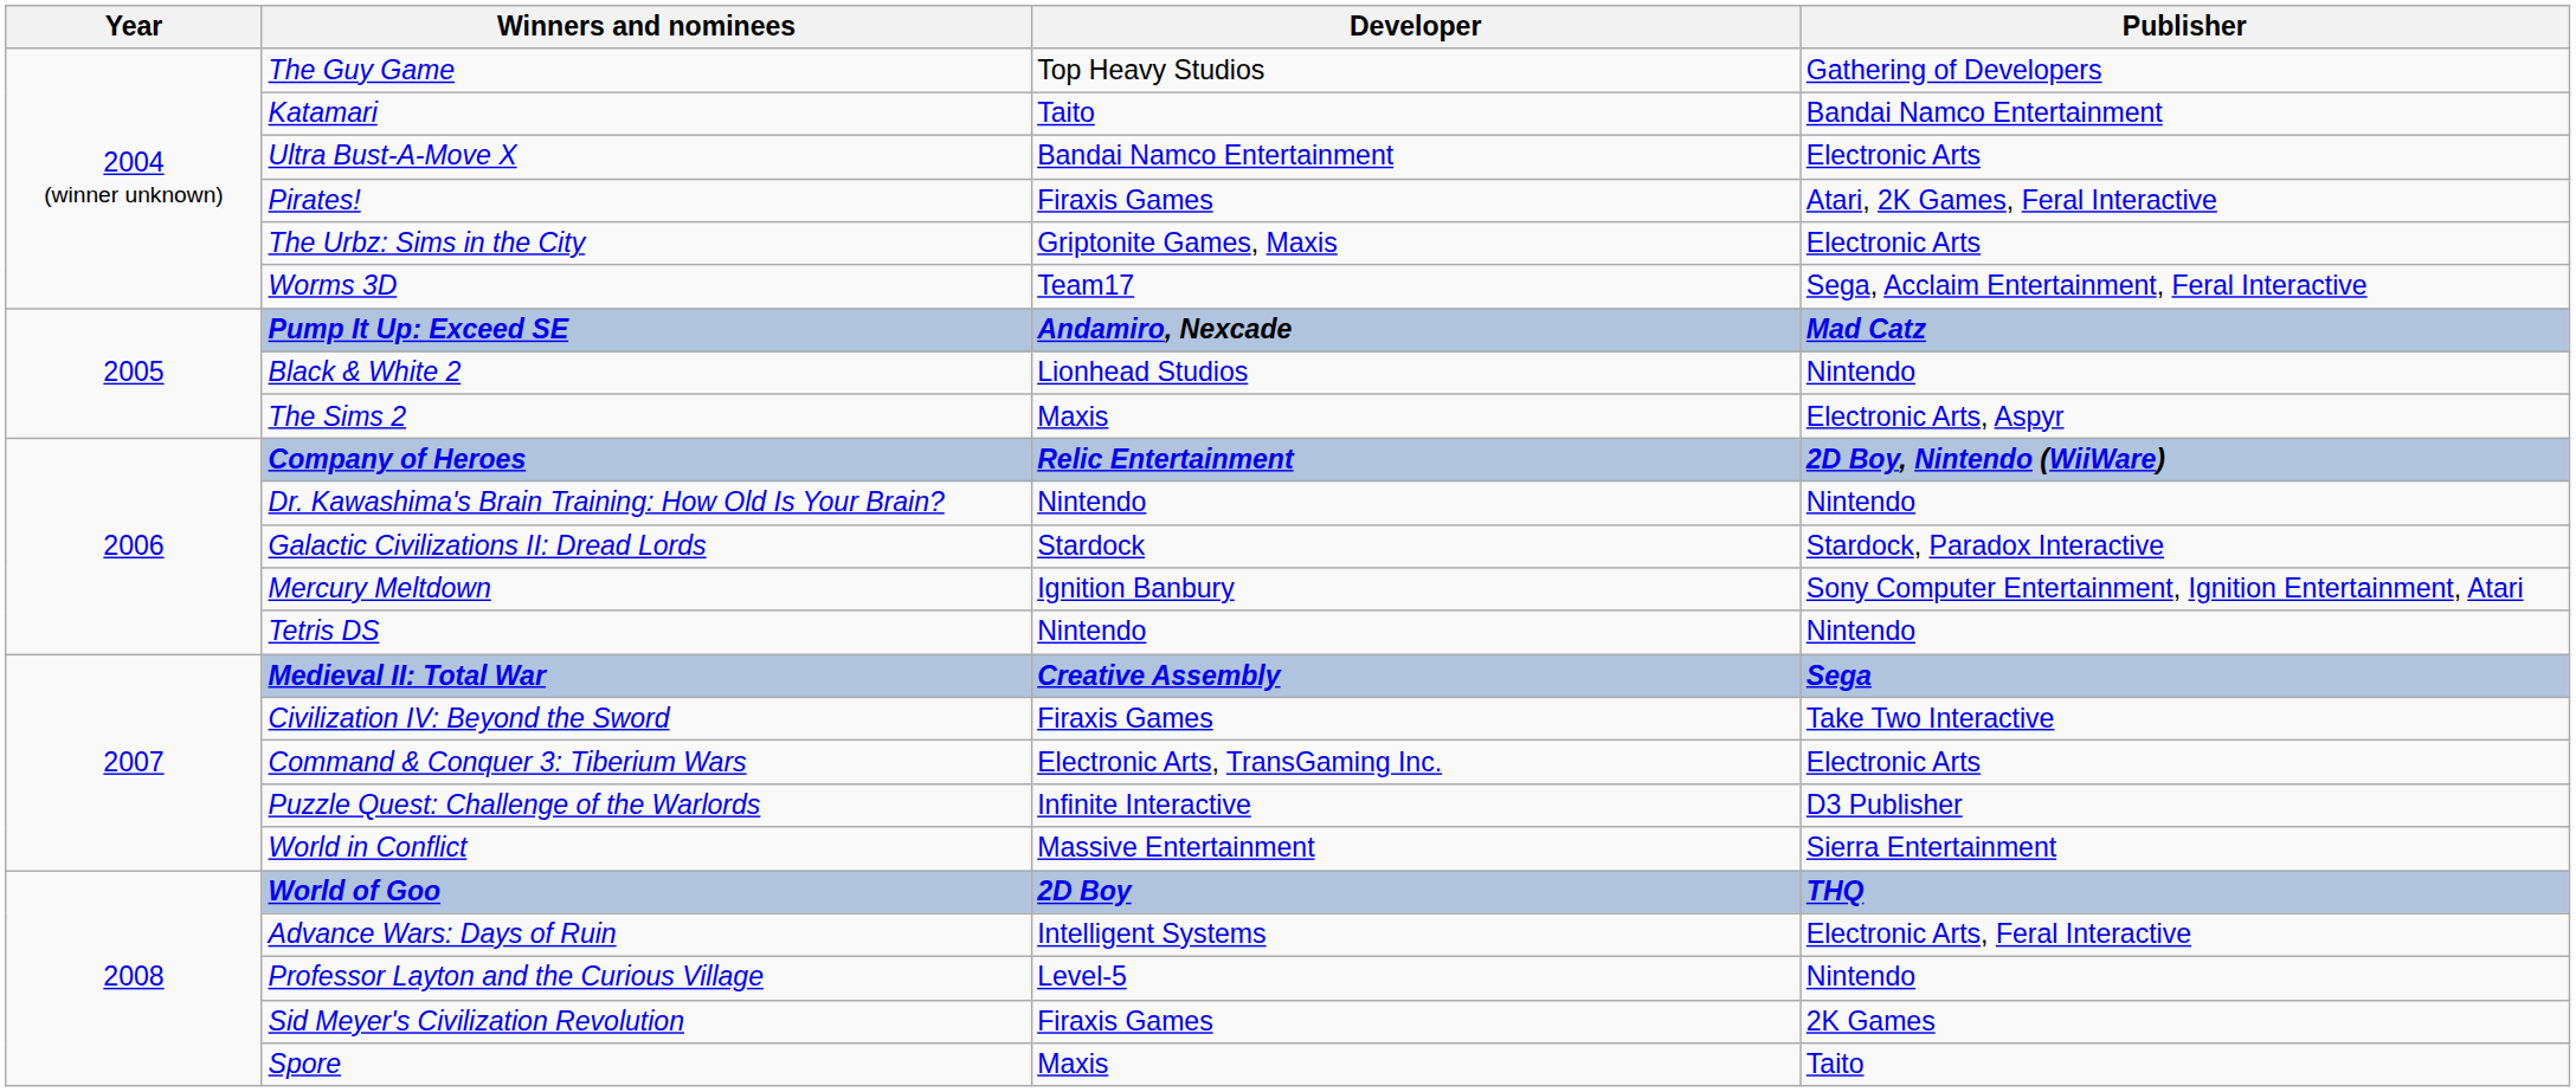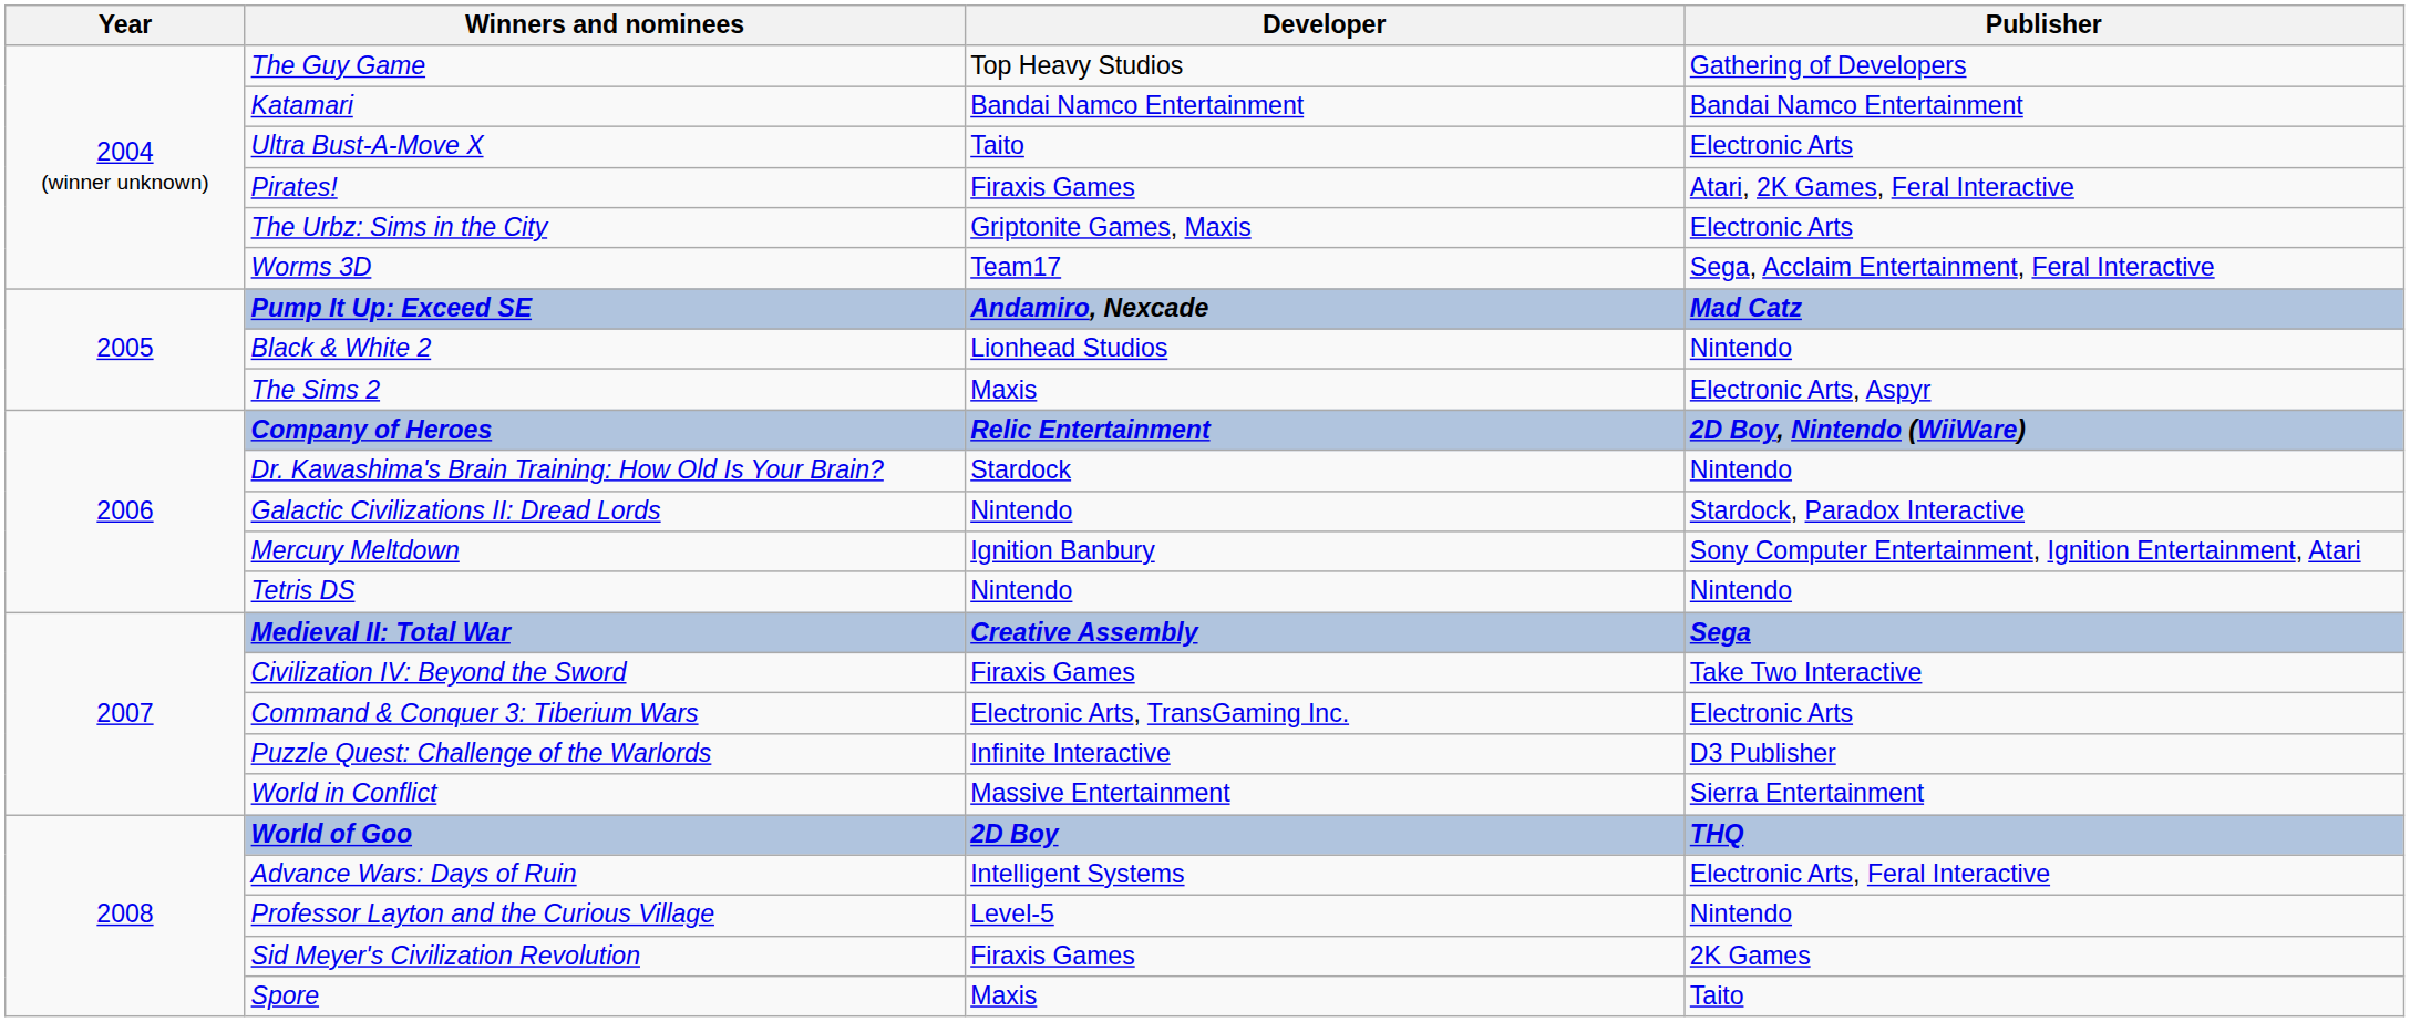Katamari | Developer: Taito -> Bandai Namco Entertainment
Ultra Bust-A-Move X | Developer: Bandai Namco Entertainment -> Taito
Dr. Kawashima's Brain Training: How Old Is Your Brain? | Developer: Nintendo -> Stardock
Galactic Civilizations II: Dread Lords | Developer: Stardock -> Nintendo
